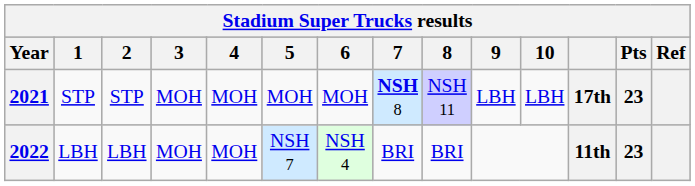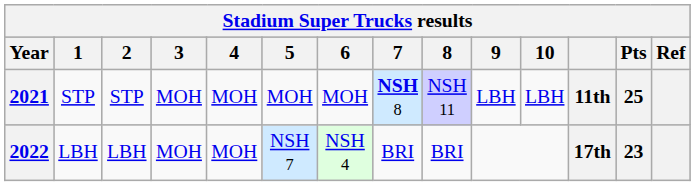2021 | column 12: 17th -> 11th
2021 | Pts: 23 -> 25
2022 | column 12: 11th -> 17th
